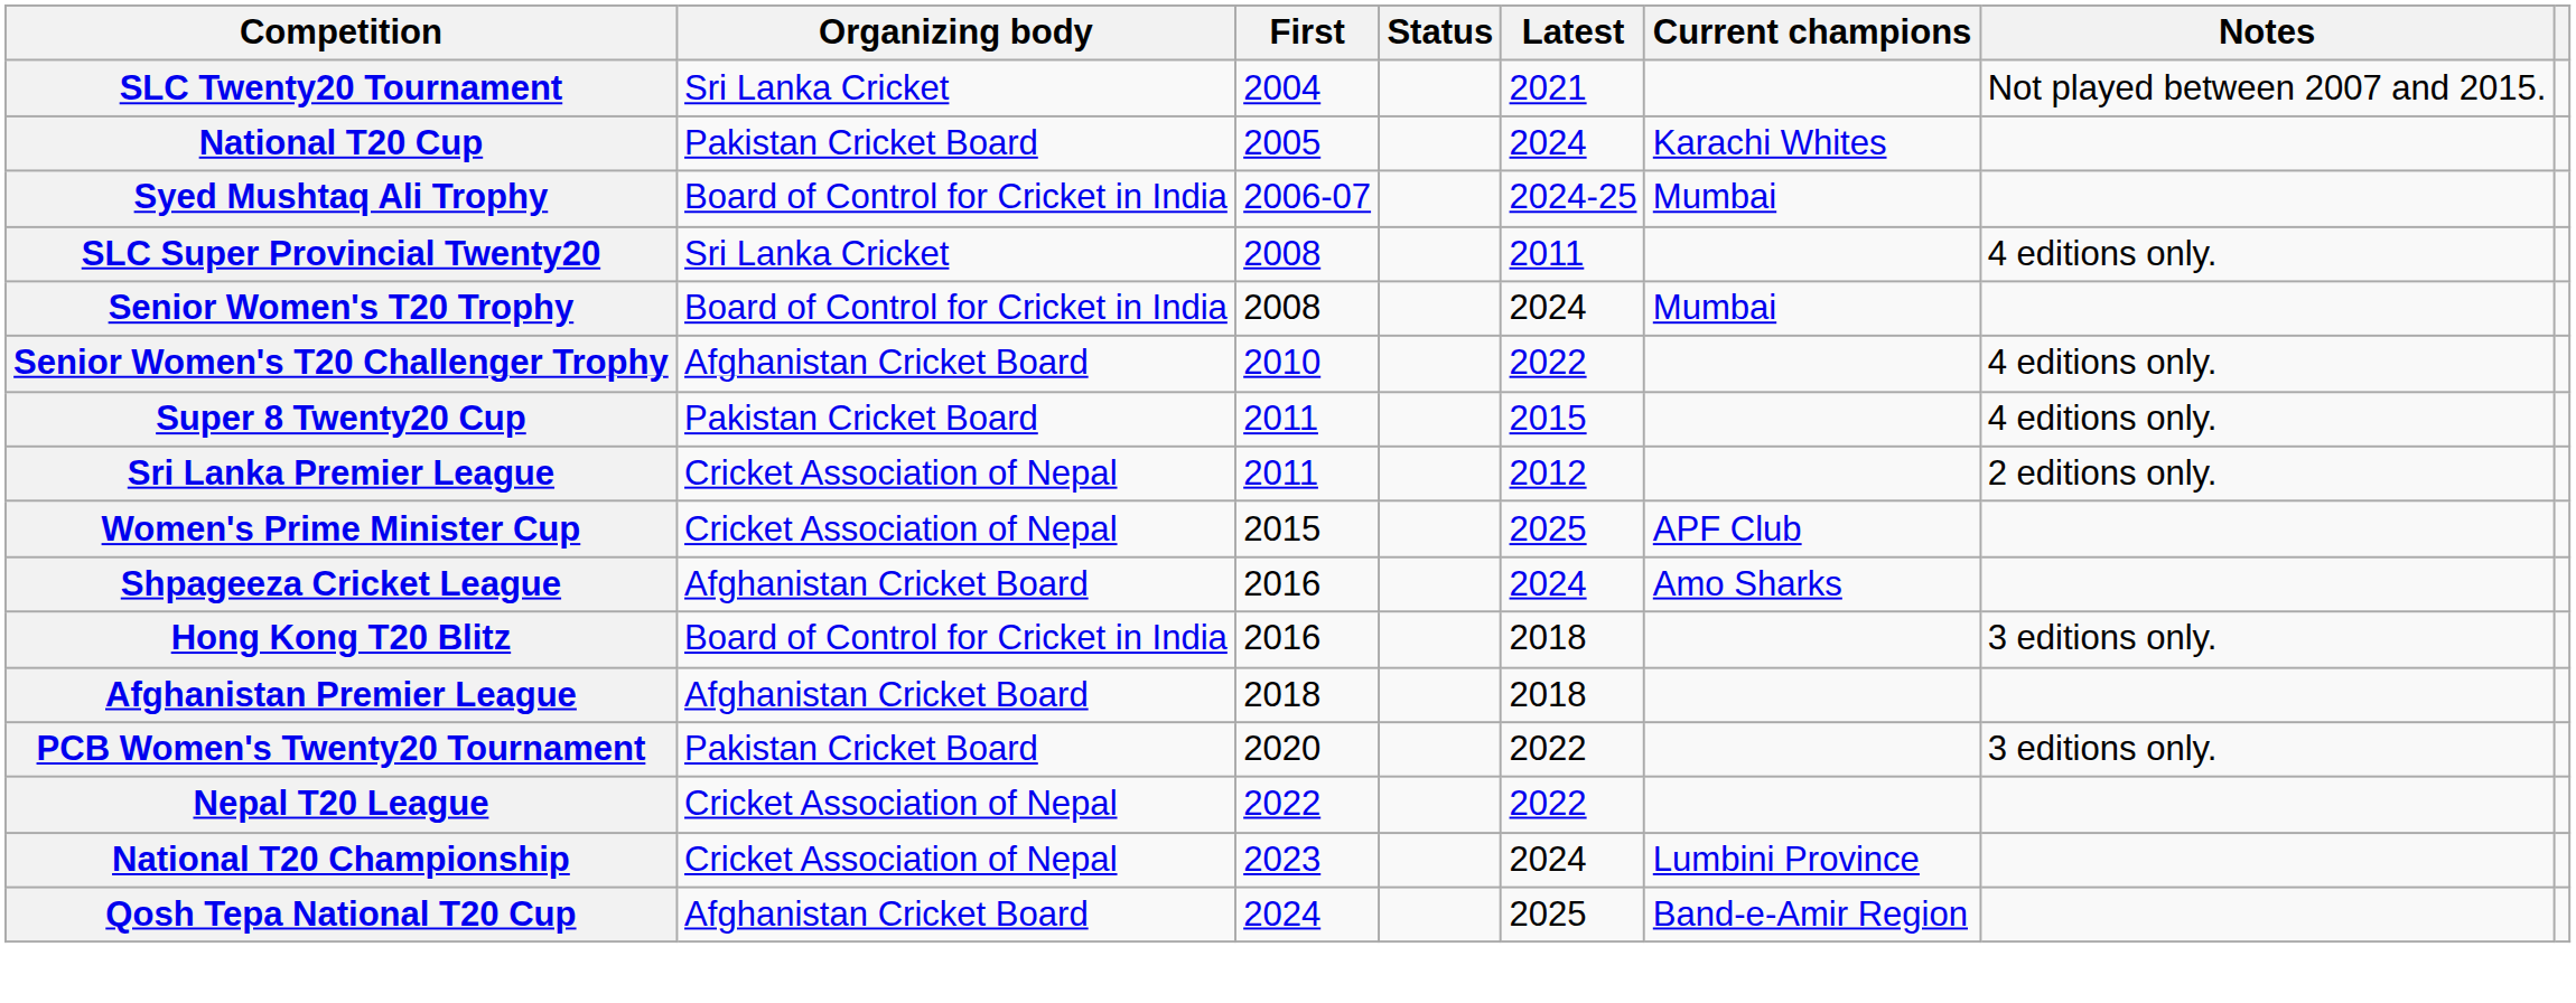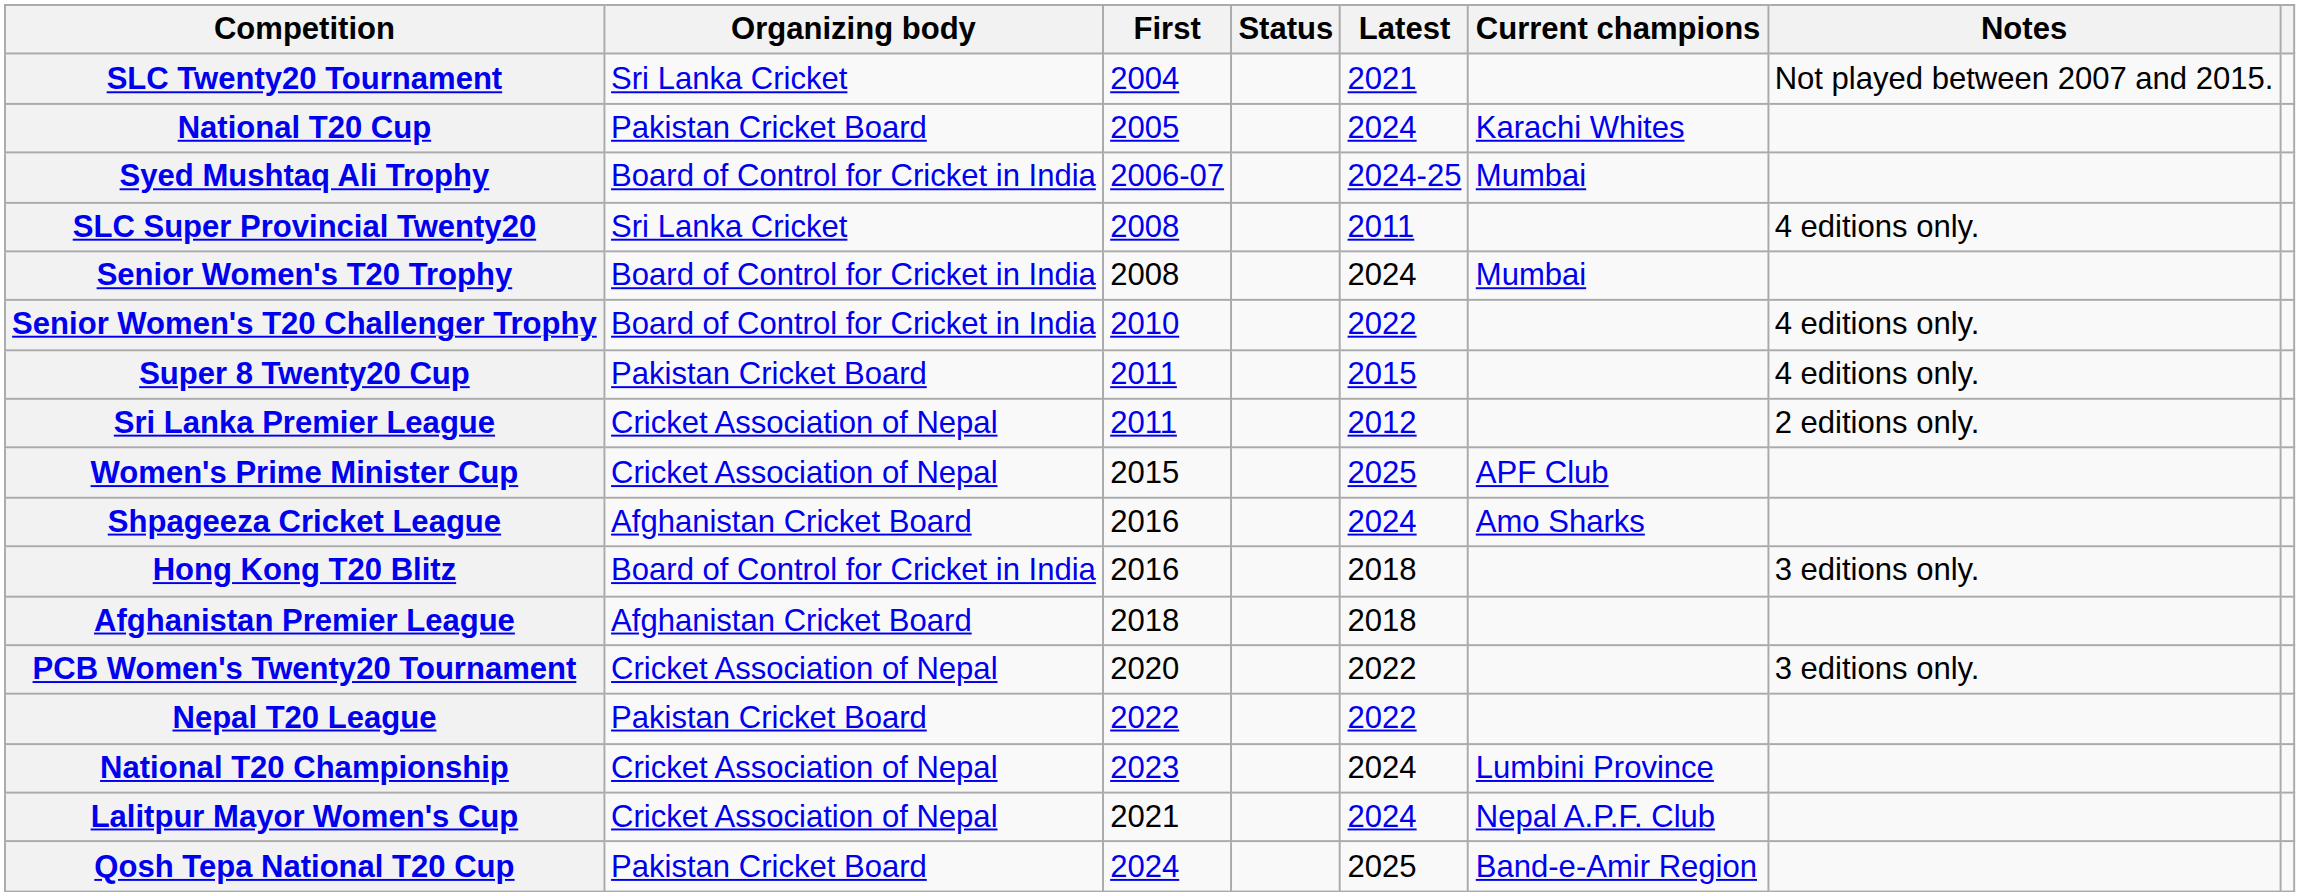Senior Women's T20 Challenger Trophy | Organizing body: Afghanistan Cricket Board -> Board of Control for Cricket in India
PCB Women's Twenty20 Tournament | Organizing body: Pakistan Cricket Board -> Cricket Association of Nepal
Nepal T20 League | Organizing body: Cricket Association of Nepal -> Pakistan Cricket Board
+ row: Lalitpur Mayor Women's Cup | Cricket Association of Nepal | 2021 | 2024 | Nepal A.P.F. Club
Qosh Tepa National T20 Cup | Organizing body: Afghanistan Cricket Board -> Pakistan Cricket Board
